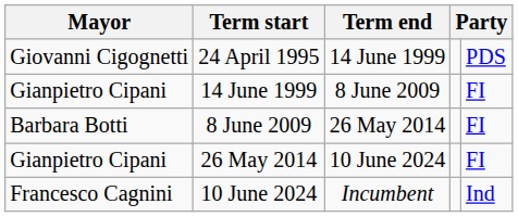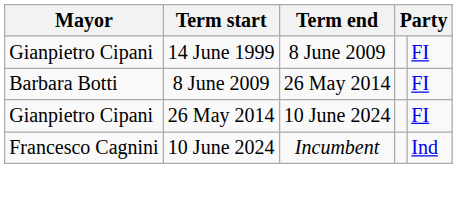- row: Giovanni Cigognetti | 24 April 1995 | 14 June 1999 | PDS
